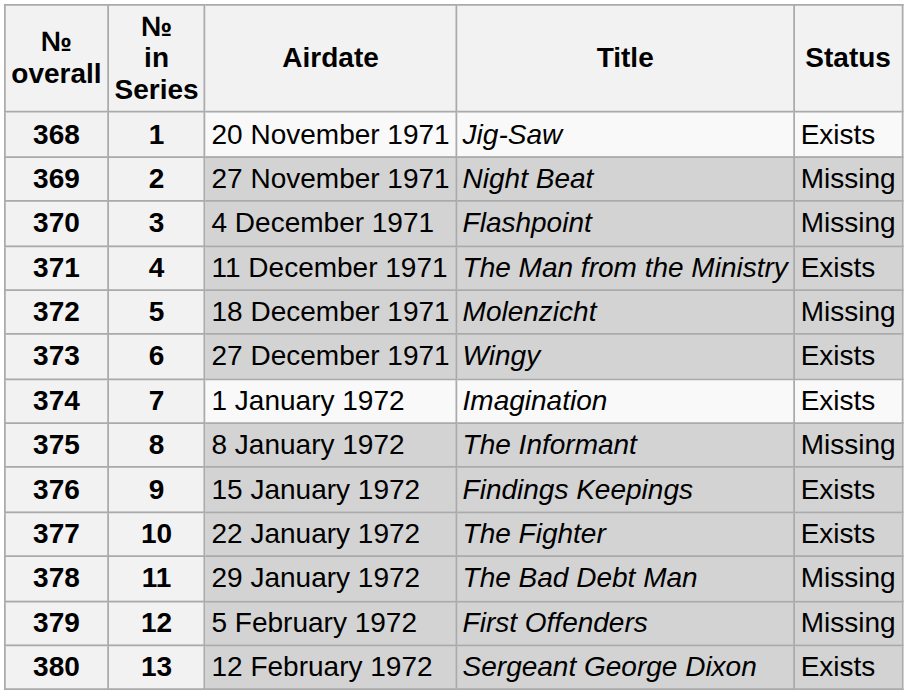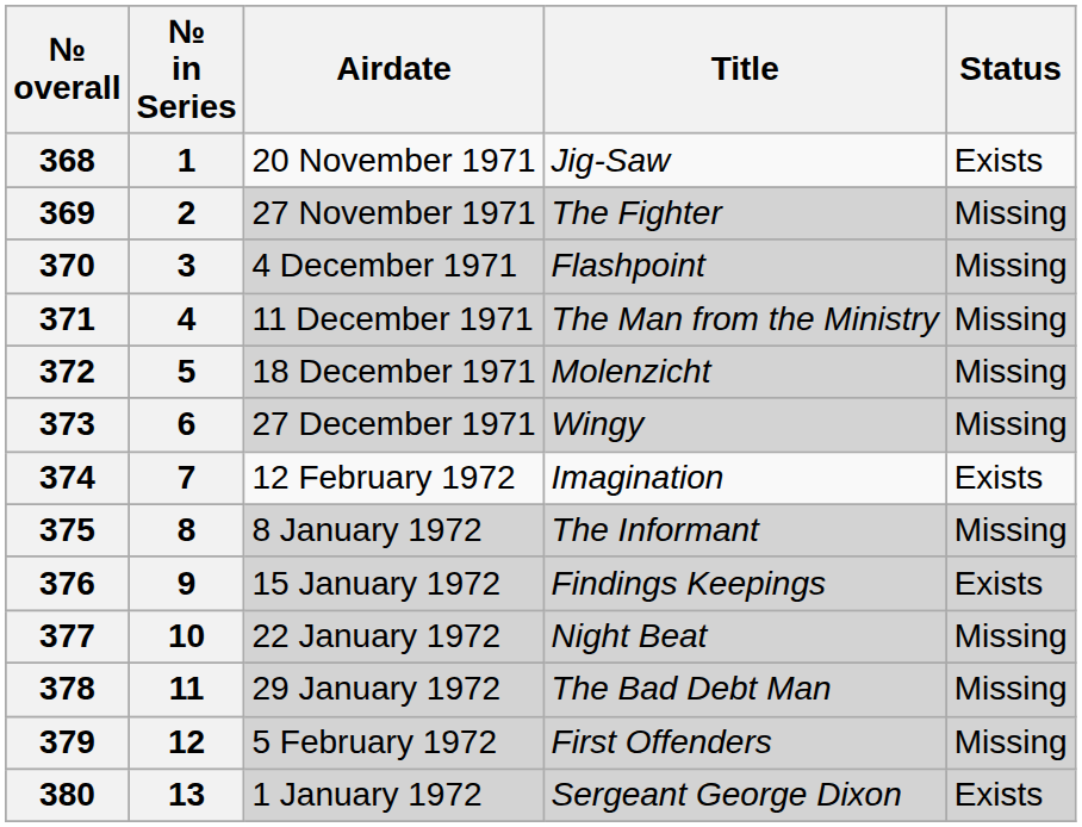369 | Title: Night Beat -> The Fighter
371 | Status: Exists -> Missing
373 | Status: Exists -> Missing
374 | Airdate: 1 January 1972 -> 12 February 1972
377 | Title: The Fighter -> Night Beat
377 | Status: Exists -> Missing
380 | Airdate: 12 February 1972 -> 1 January 1972
